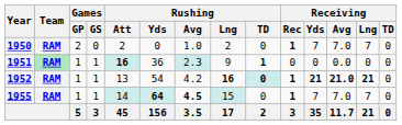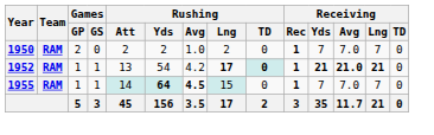1950 | Rushing / Yds: 0 -> 2
- row: 1951 | RAM | 1 | 1 | 16 | 36 | 2.3 | 9 | 1 | 0 | 0 | 0.0 | 0 | 0
1952 | Rushing / Lng: 16 -> 17
